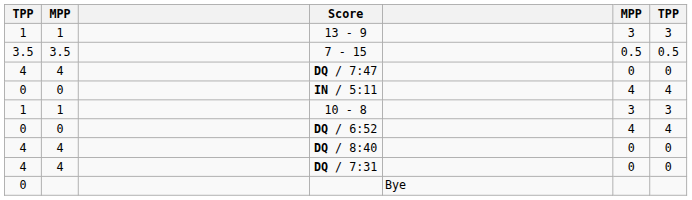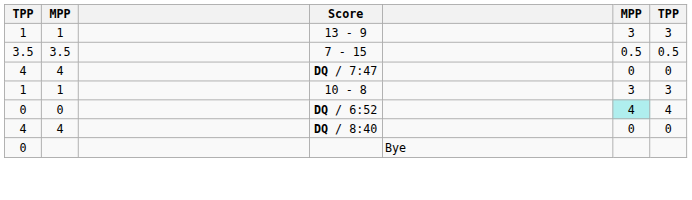- row: 0 | 0 | IN / 5:11 | 4 | 4
DQ / 6:52 | column 6: no background -> paleturquoise background
- row: 4 | 4 | DQ / 7:31 | 0 | 0
